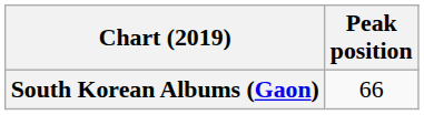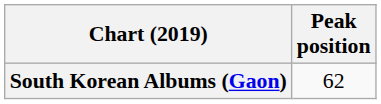South Korean Albums (Gaon) | Peak position: 66 -> 62
